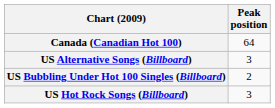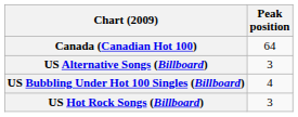US Bubbling Under Hot 100 Singles (Billboard) | Peak position: 2 -> 4
